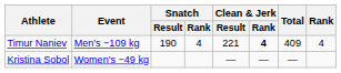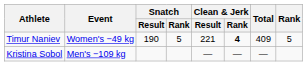Timur Naniev | Event: Men's −109 kg -> Women's −49 kg
Timur Naniev | Snatch / Rank: 4 -> 5
Timur Naniev | Rank: 4 -> 5
Kristina Sobol | Event: Women's −49 kg -> Men's −109 kg
